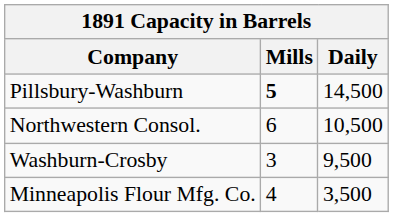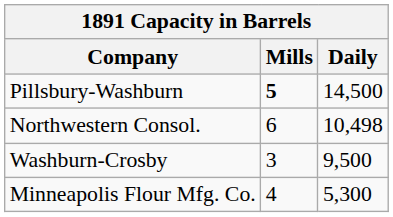Northwestern Consol. | Daily: 10,500 -> 10,498
Minneapolis Flour Mfg. Co. | Daily: 3,500 -> 5,300
